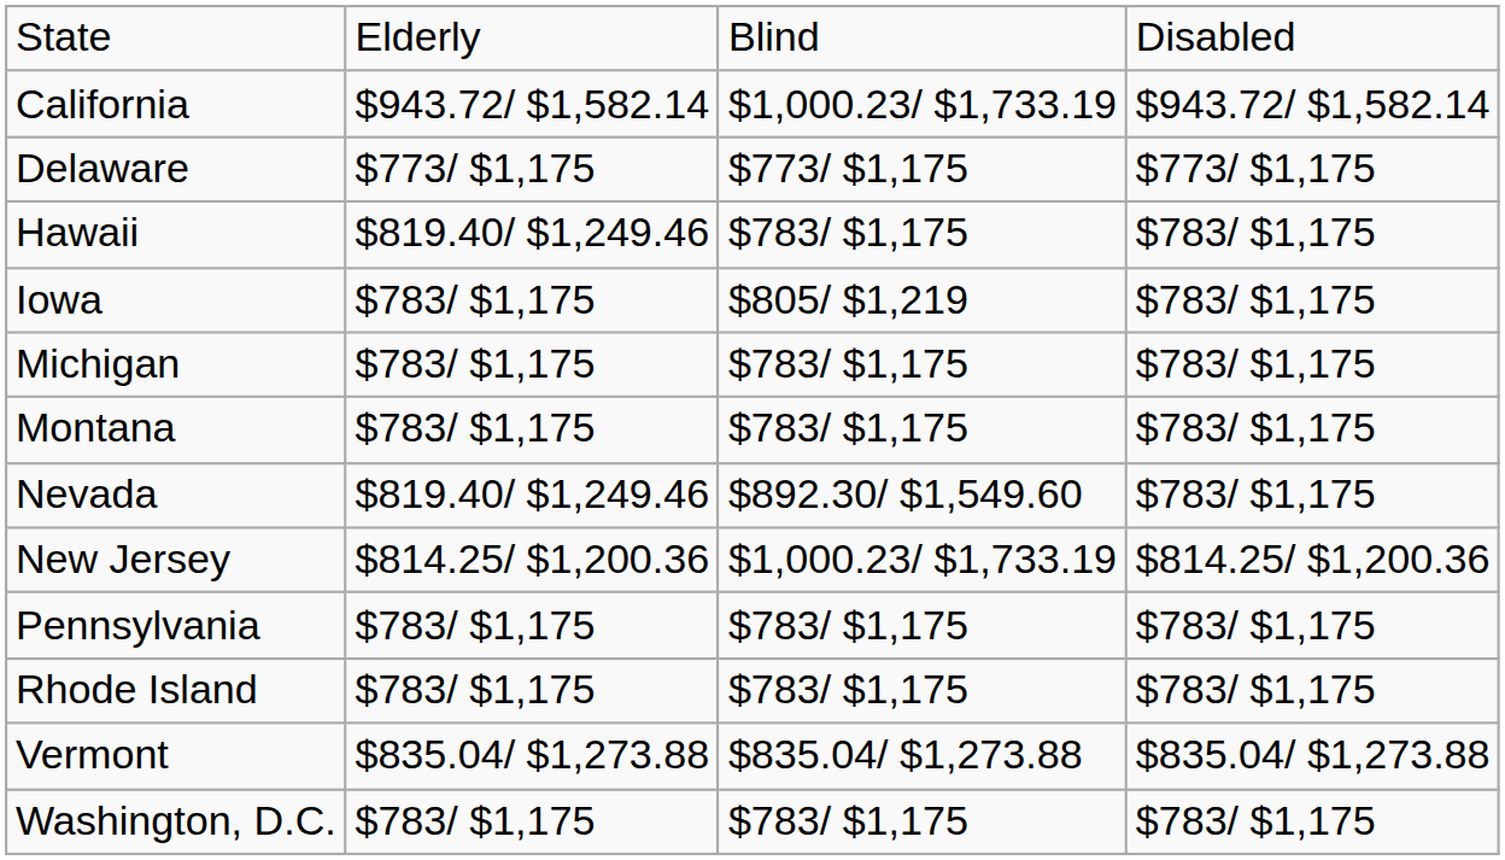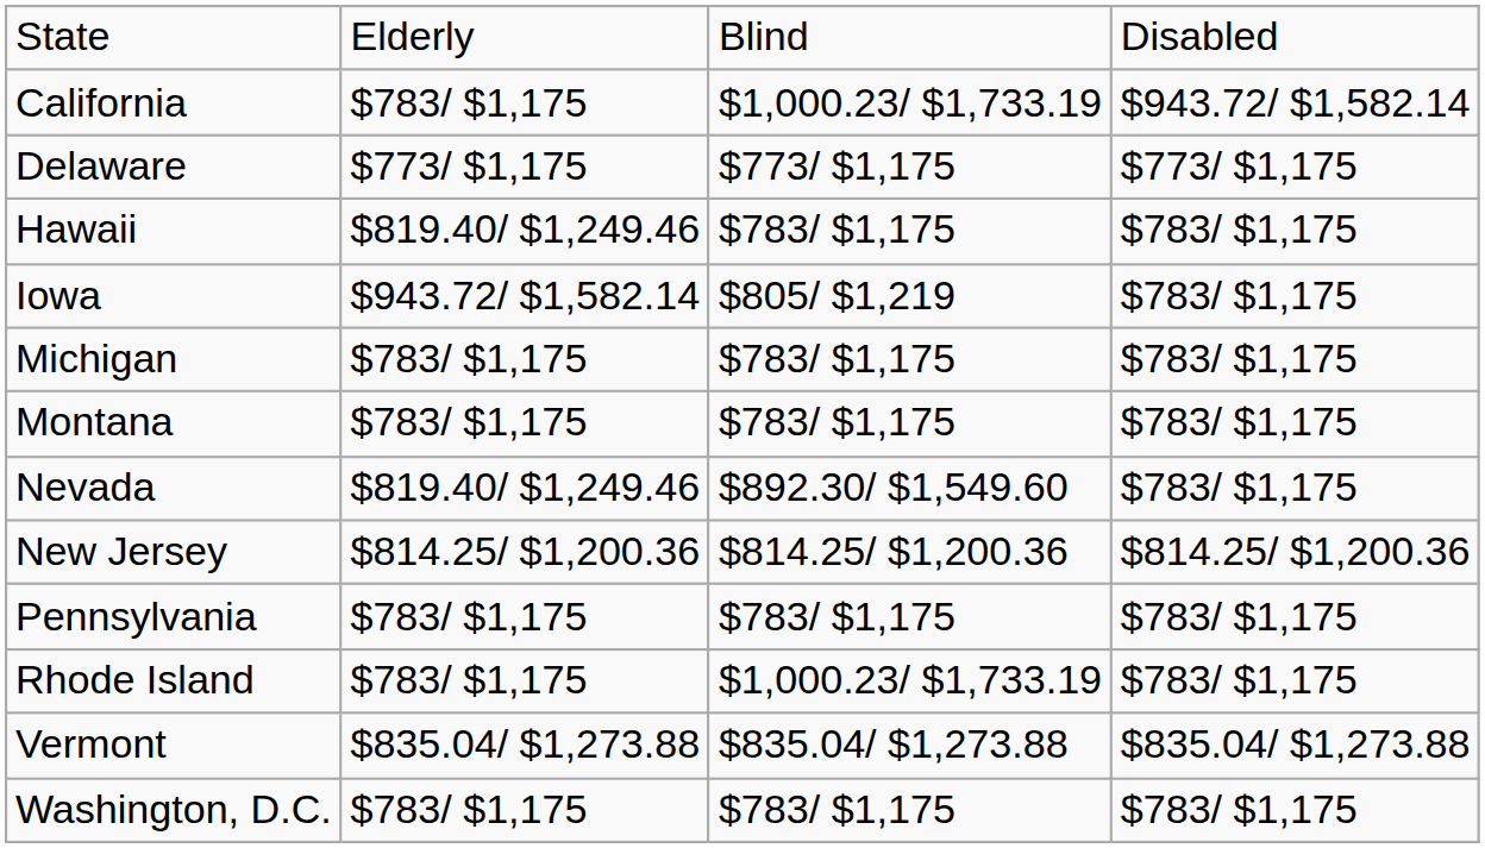California | column 2: $943.72/ $1,582.14 -> $783/ $1,175
Iowa | column 2: $783/ $1,175 -> $943.72/ $1,582.14
New Jersey | column 3: $1,000.23/ $1,733.19 -> $814.25/ $1,200.36
Rhode Island | column 3: $783/ $1,175 -> $1,000.23/ $1,733.19
